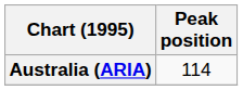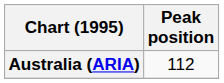Australia (ARIA) | Peak position: 114 -> 112
